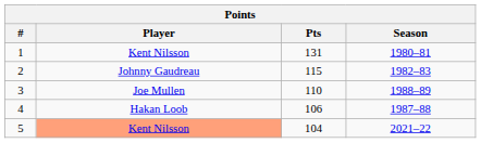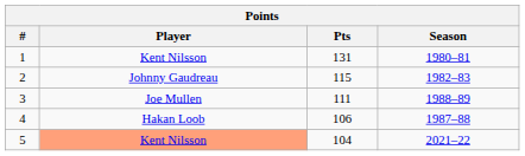3 | Pts: 110 -> 111
